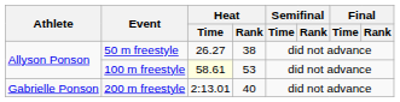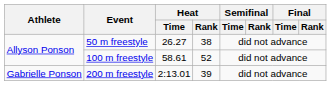100 m freestyle | Heat / Time: lightyellow background -> no background
100 m freestyle | Heat / Rank: 53 -> 52
200 m freestyle | Heat / Rank: 40 -> 39
